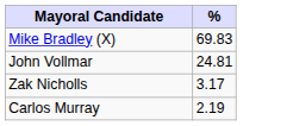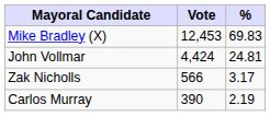+ column: Vote | 12,453 | 4,424 | 566 | 390
